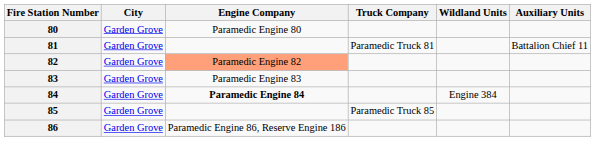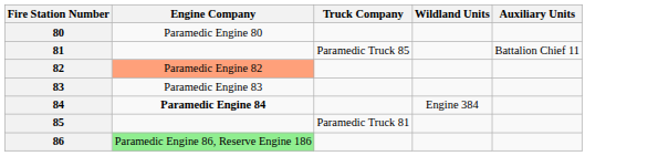- column: City | Garden Grove | Garden Grove | Garden Grove | Garden Grove | Garden Grove | Garden Grove | Garden Grove
81 | Truck Company: Paramedic Truck 81 -> Paramedic Truck 85
85 | Truck Company: Paramedic Truck 85 -> Paramedic Truck 81
86 | Engine Company: no background -> lightgreen background
